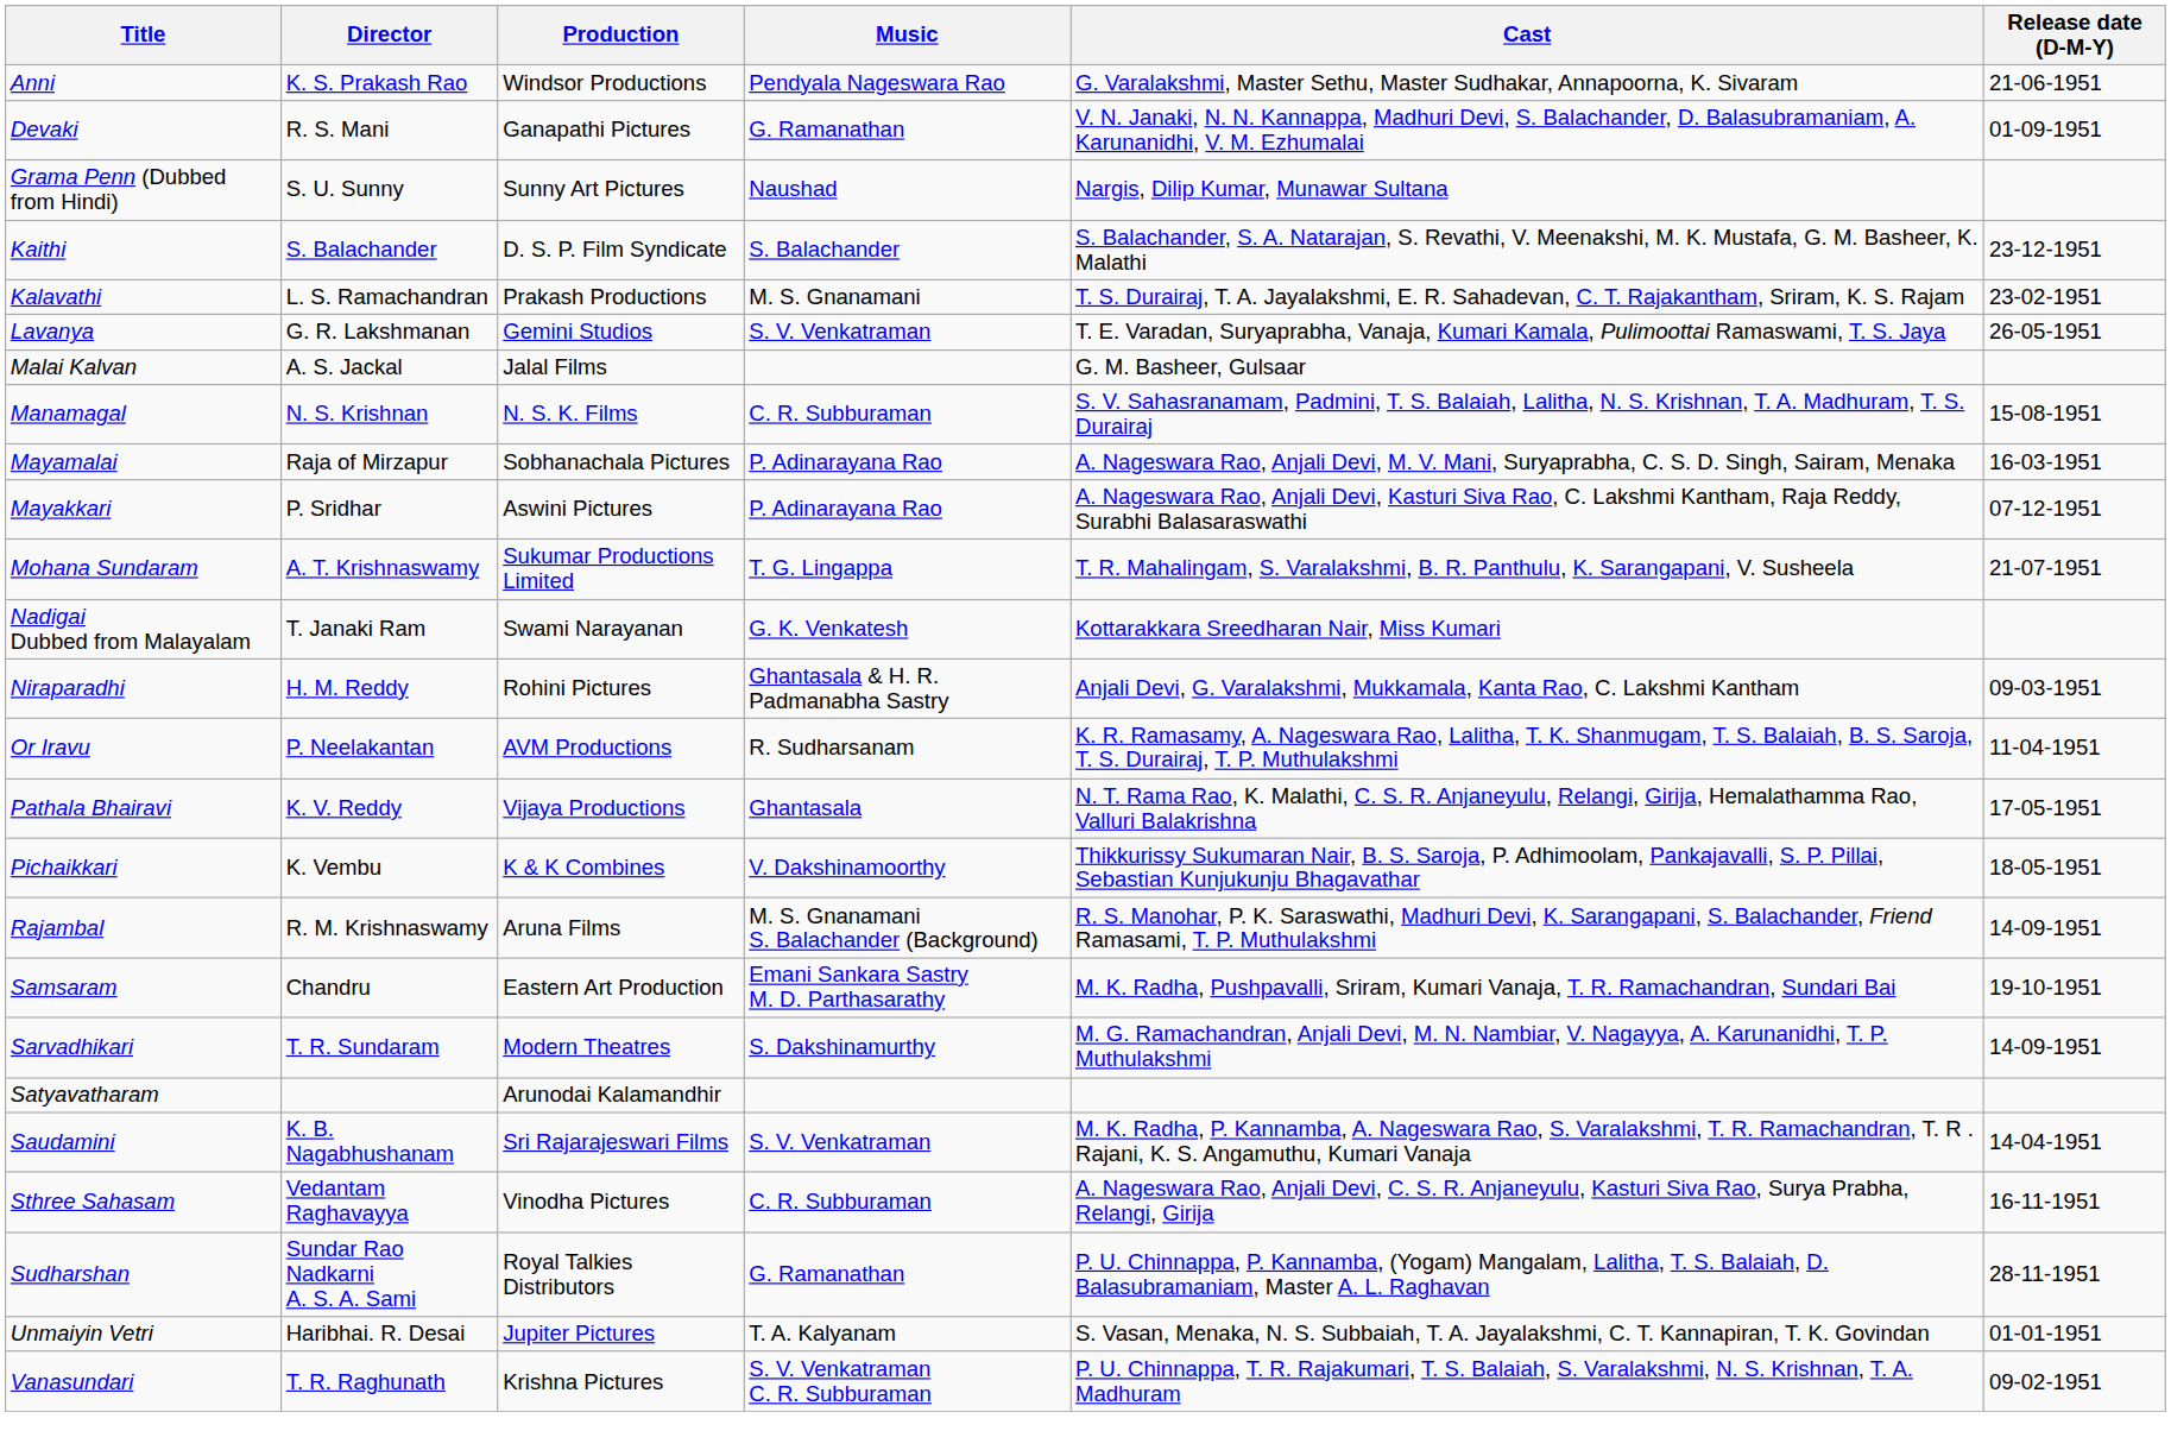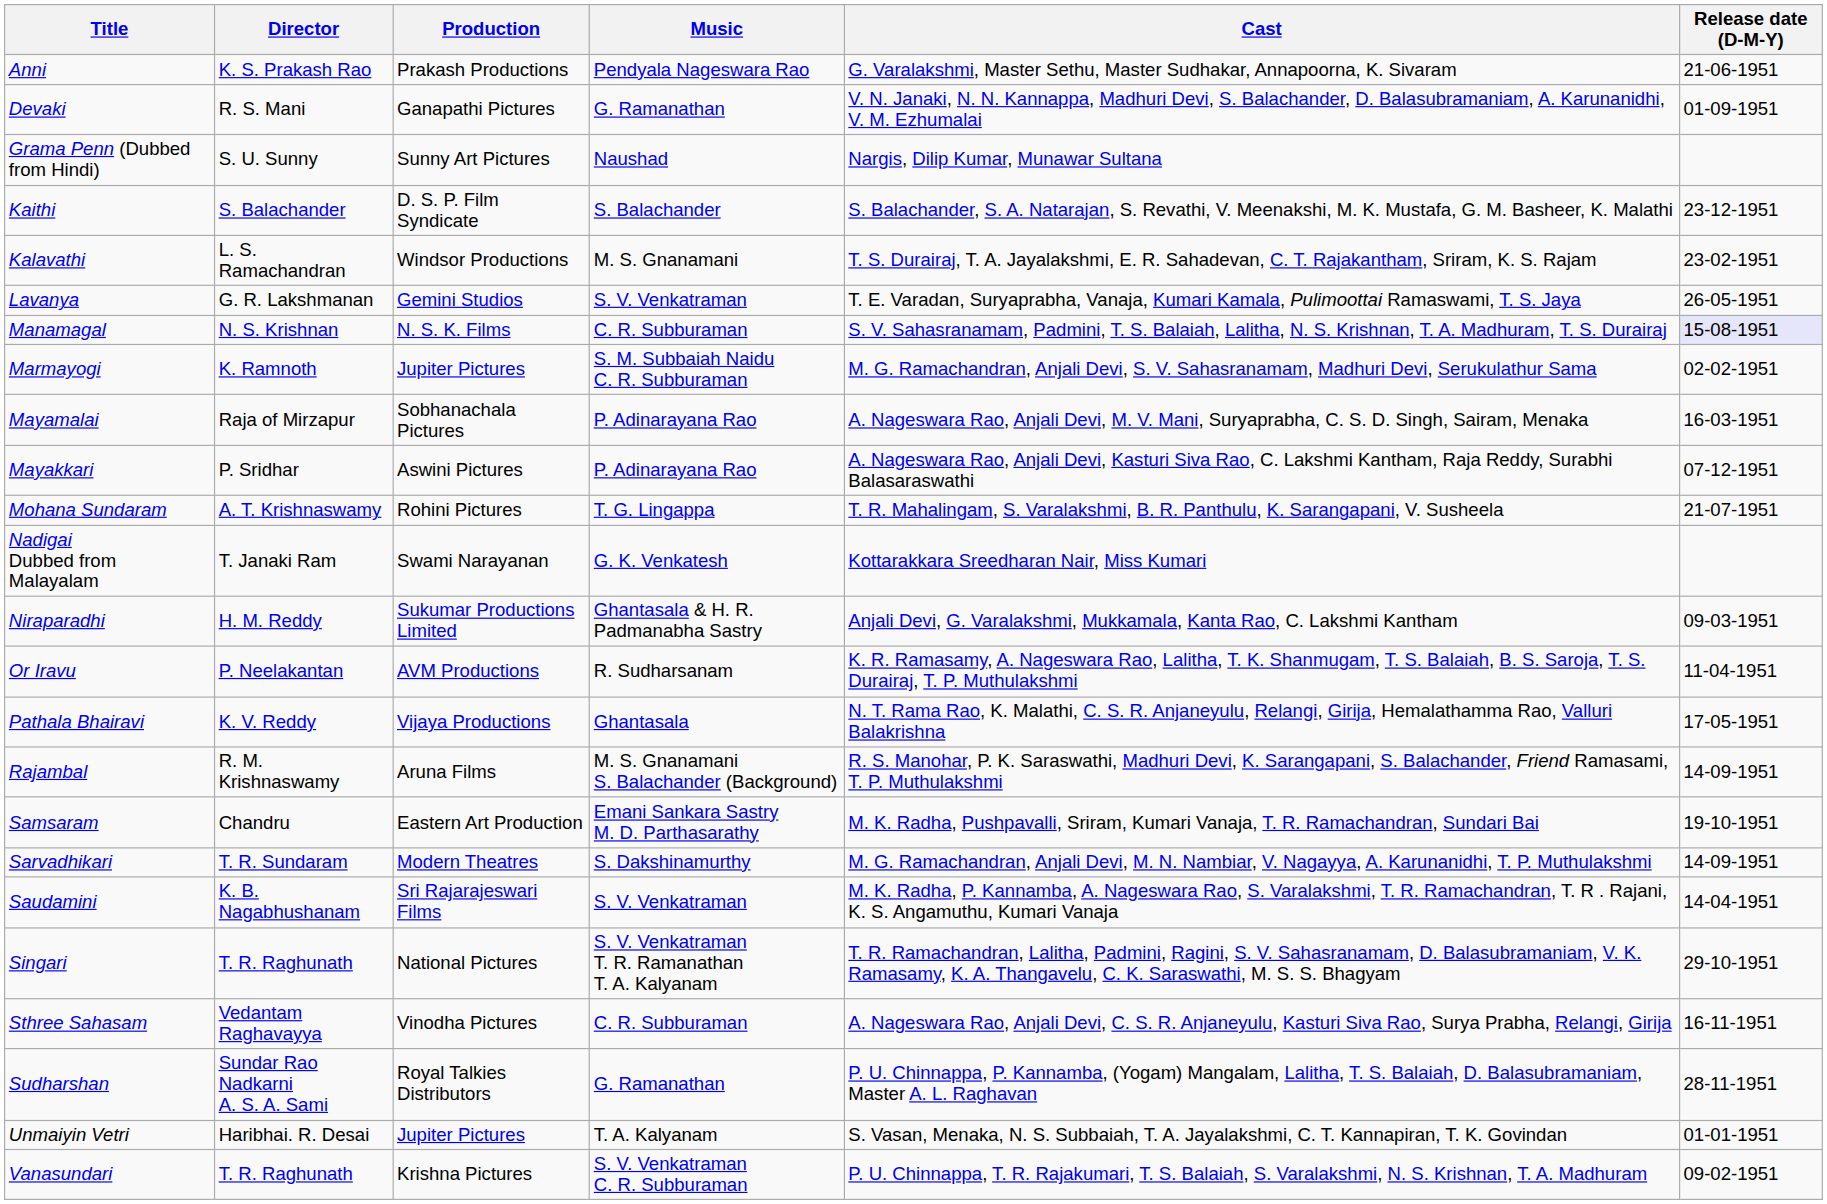Anni | Production: Windsor Productions -> Prakash Productions
Kalavathi | Production: Prakash Productions -> Windsor Productions
- row: Malai Kalvan | A. S. Jackal | Jalal Films | G. M. Basheer, Gulsaar
Manamagal | Release date (D-M-Y): no background -> lavender background
+ row: Marmayogi | K. Ramnoth | Jupiter Pictures | S. M. Subbaiah Naidu C. R. Subburaman | M. G. Ramachandran, Anjali Devi, S. V. Sahasranamam, Madhuri Devi, Serukulathur Sama | 02-02-1951
Mohana Sundaram | Production: Sukumar Productions Limited -> Rohini Pictures
Niraparadhi | Production: Rohini Pictures -> Sukumar Productions Limited
- row: Pichaikkari | K. Vembu | K & K Combines | V. Dakshinamoorthy | Thikkurissy Sukumaran Nair, B. S. Saroja, P. Adhimoolam, Pankajavalli, S. P. Pillai, Sebastian Kunjukunju Bhagavathar | 18-05-1951
- row: Satyavatharam | Arunodai Kalamandhir
+ row: Singari | T. R. Raghunath | National Pictures | S. V. Venkatraman T. R. Ramanathan T. A. Kalyanam | T. R. Ramachandran, Lalitha, Padmini, Ragini, S. V. Sahasranamam, D. Balasubramaniam, V. K. Ramasamy, K. A. Thangavelu, C. K. Saraswathi, M. S. S. Bhagyam | 29-10-1951
